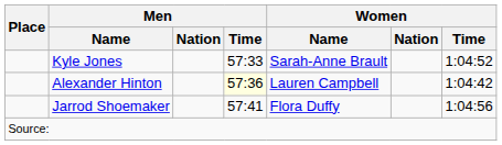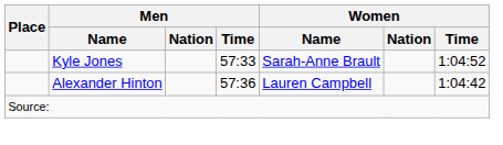Alexander Hinton | Men / Time: lightyellow background -> no background
- row: Jarrod Shoemaker | 57:41 | Flora Duffy | 1:04:56
